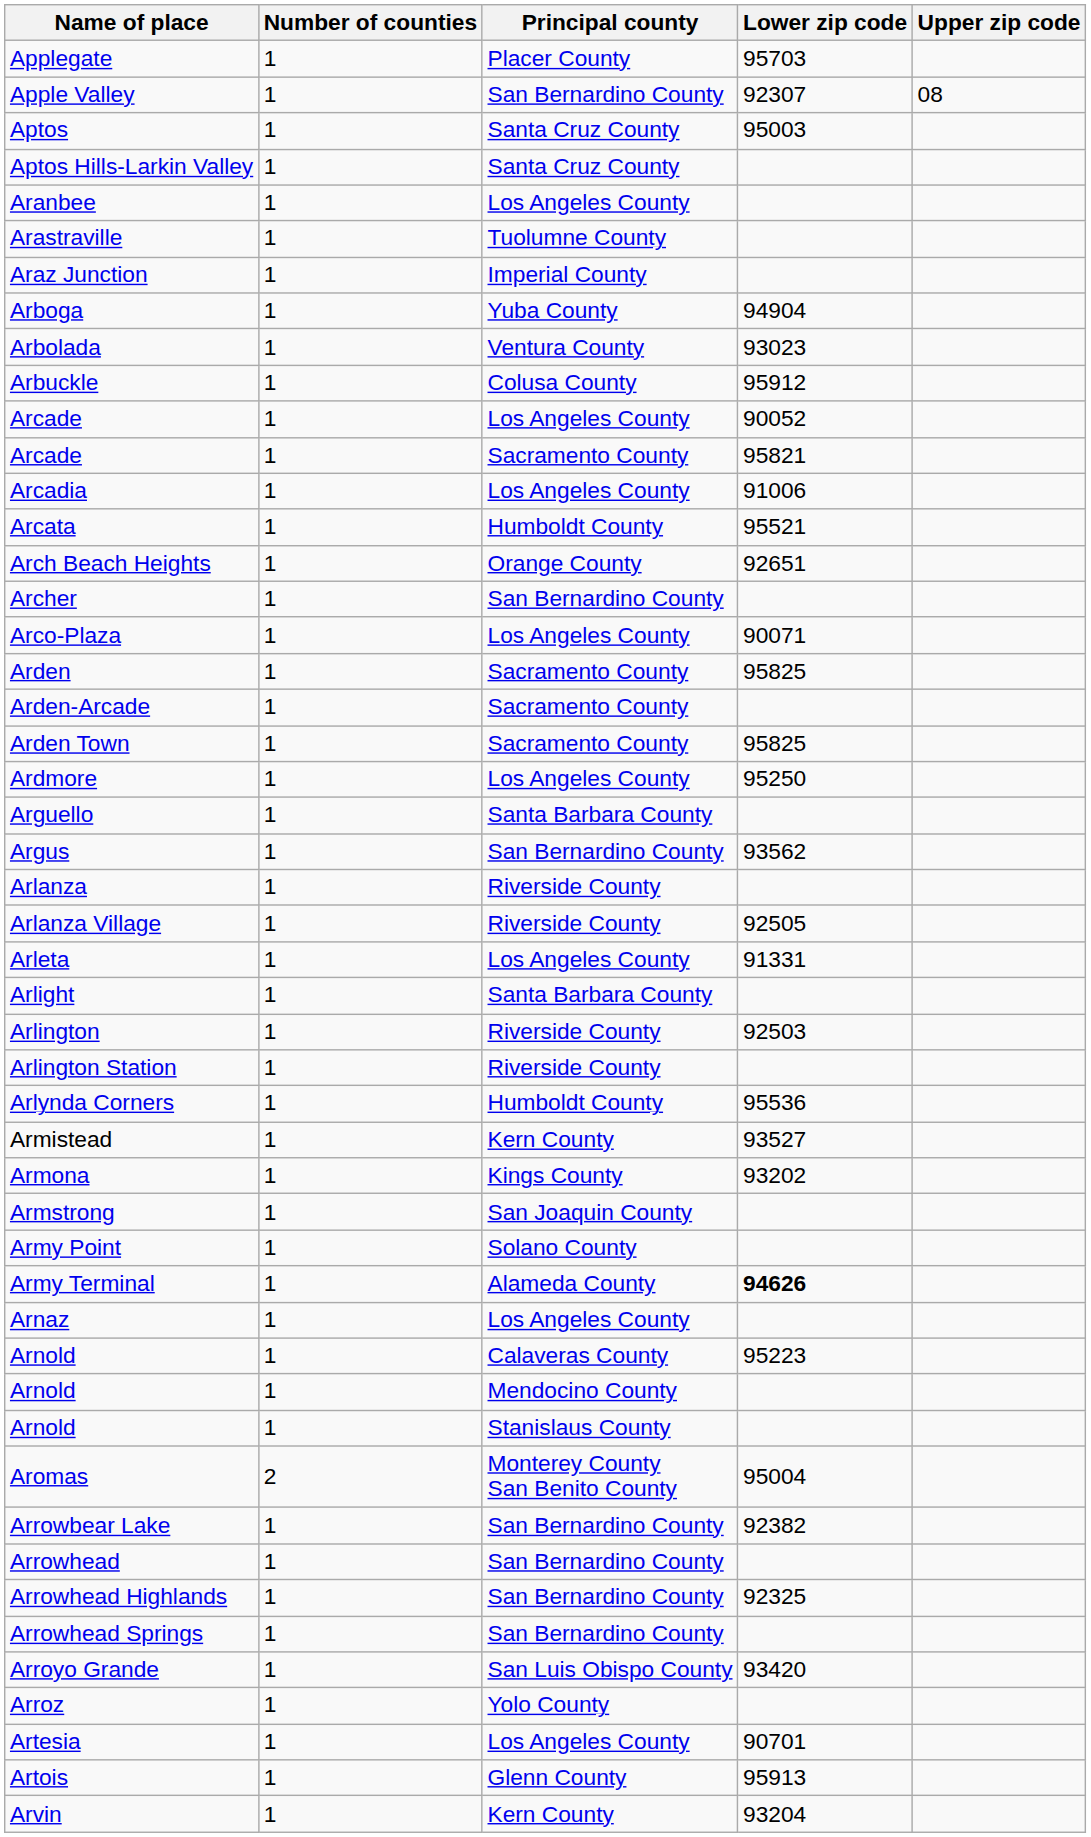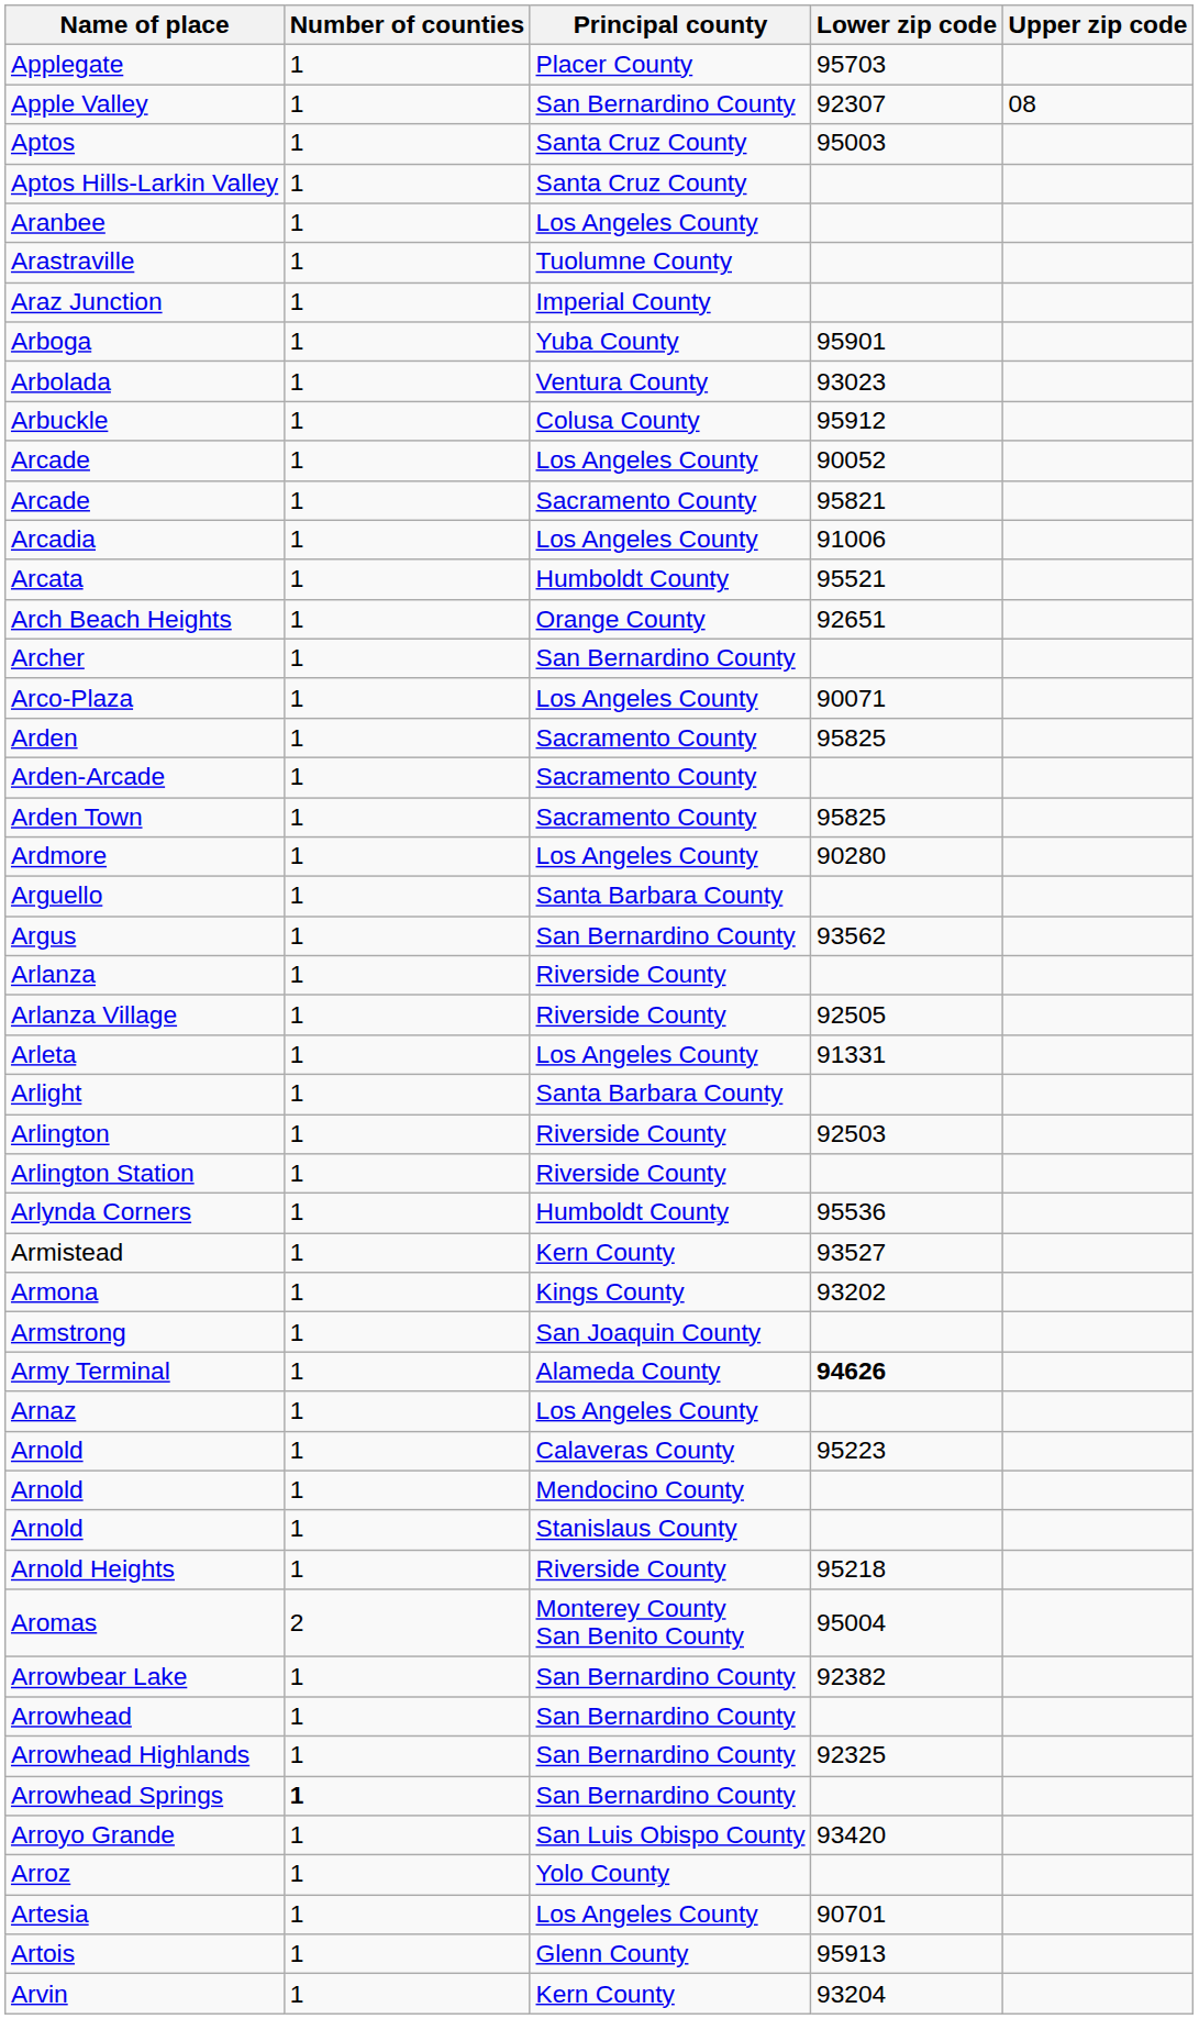Arboga | Lower zip code: 94904 -> 95901
Ardmore | Lower zip code: 95250 -> 90280
- row: Army Point | 1 | Solano County
+ row: Arnold Heights | 1 | Riverside County | 95218
Arrowhead Springs | Number of counties: normal -> bold
